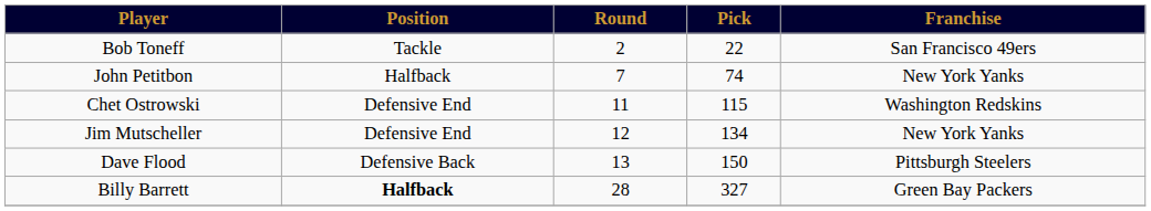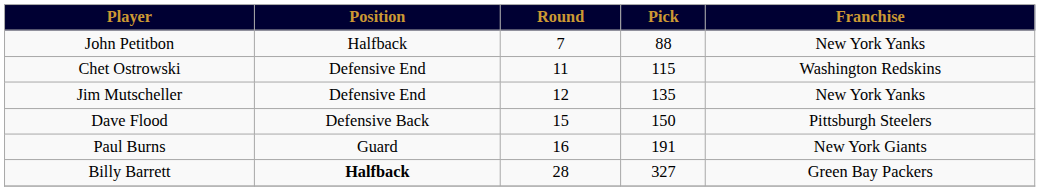- row: Bob Toneff | Tackle | 2 | 22 | San Francisco 49ers
John Petitbon | Pick: 74 -> 88
Jim Mutscheller | Pick: 134 -> 135
Dave Flood | Round: 13 -> 15
+ row: Paul Burns | Guard | 16 | 191 | New York Giants
